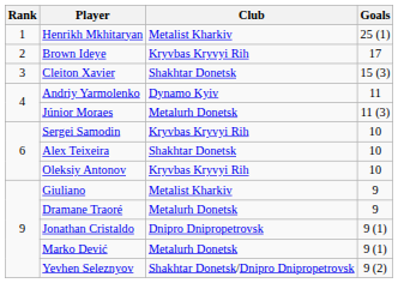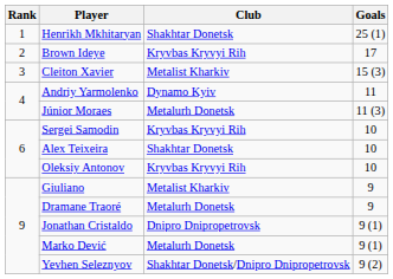Henrikh Mkhitaryan | Club: Metalist Kharkiv -> Shakhtar Donetsk
Cleiton Xavier | Club: Shakhtar Donetsk -> Metalist Kharkiv
